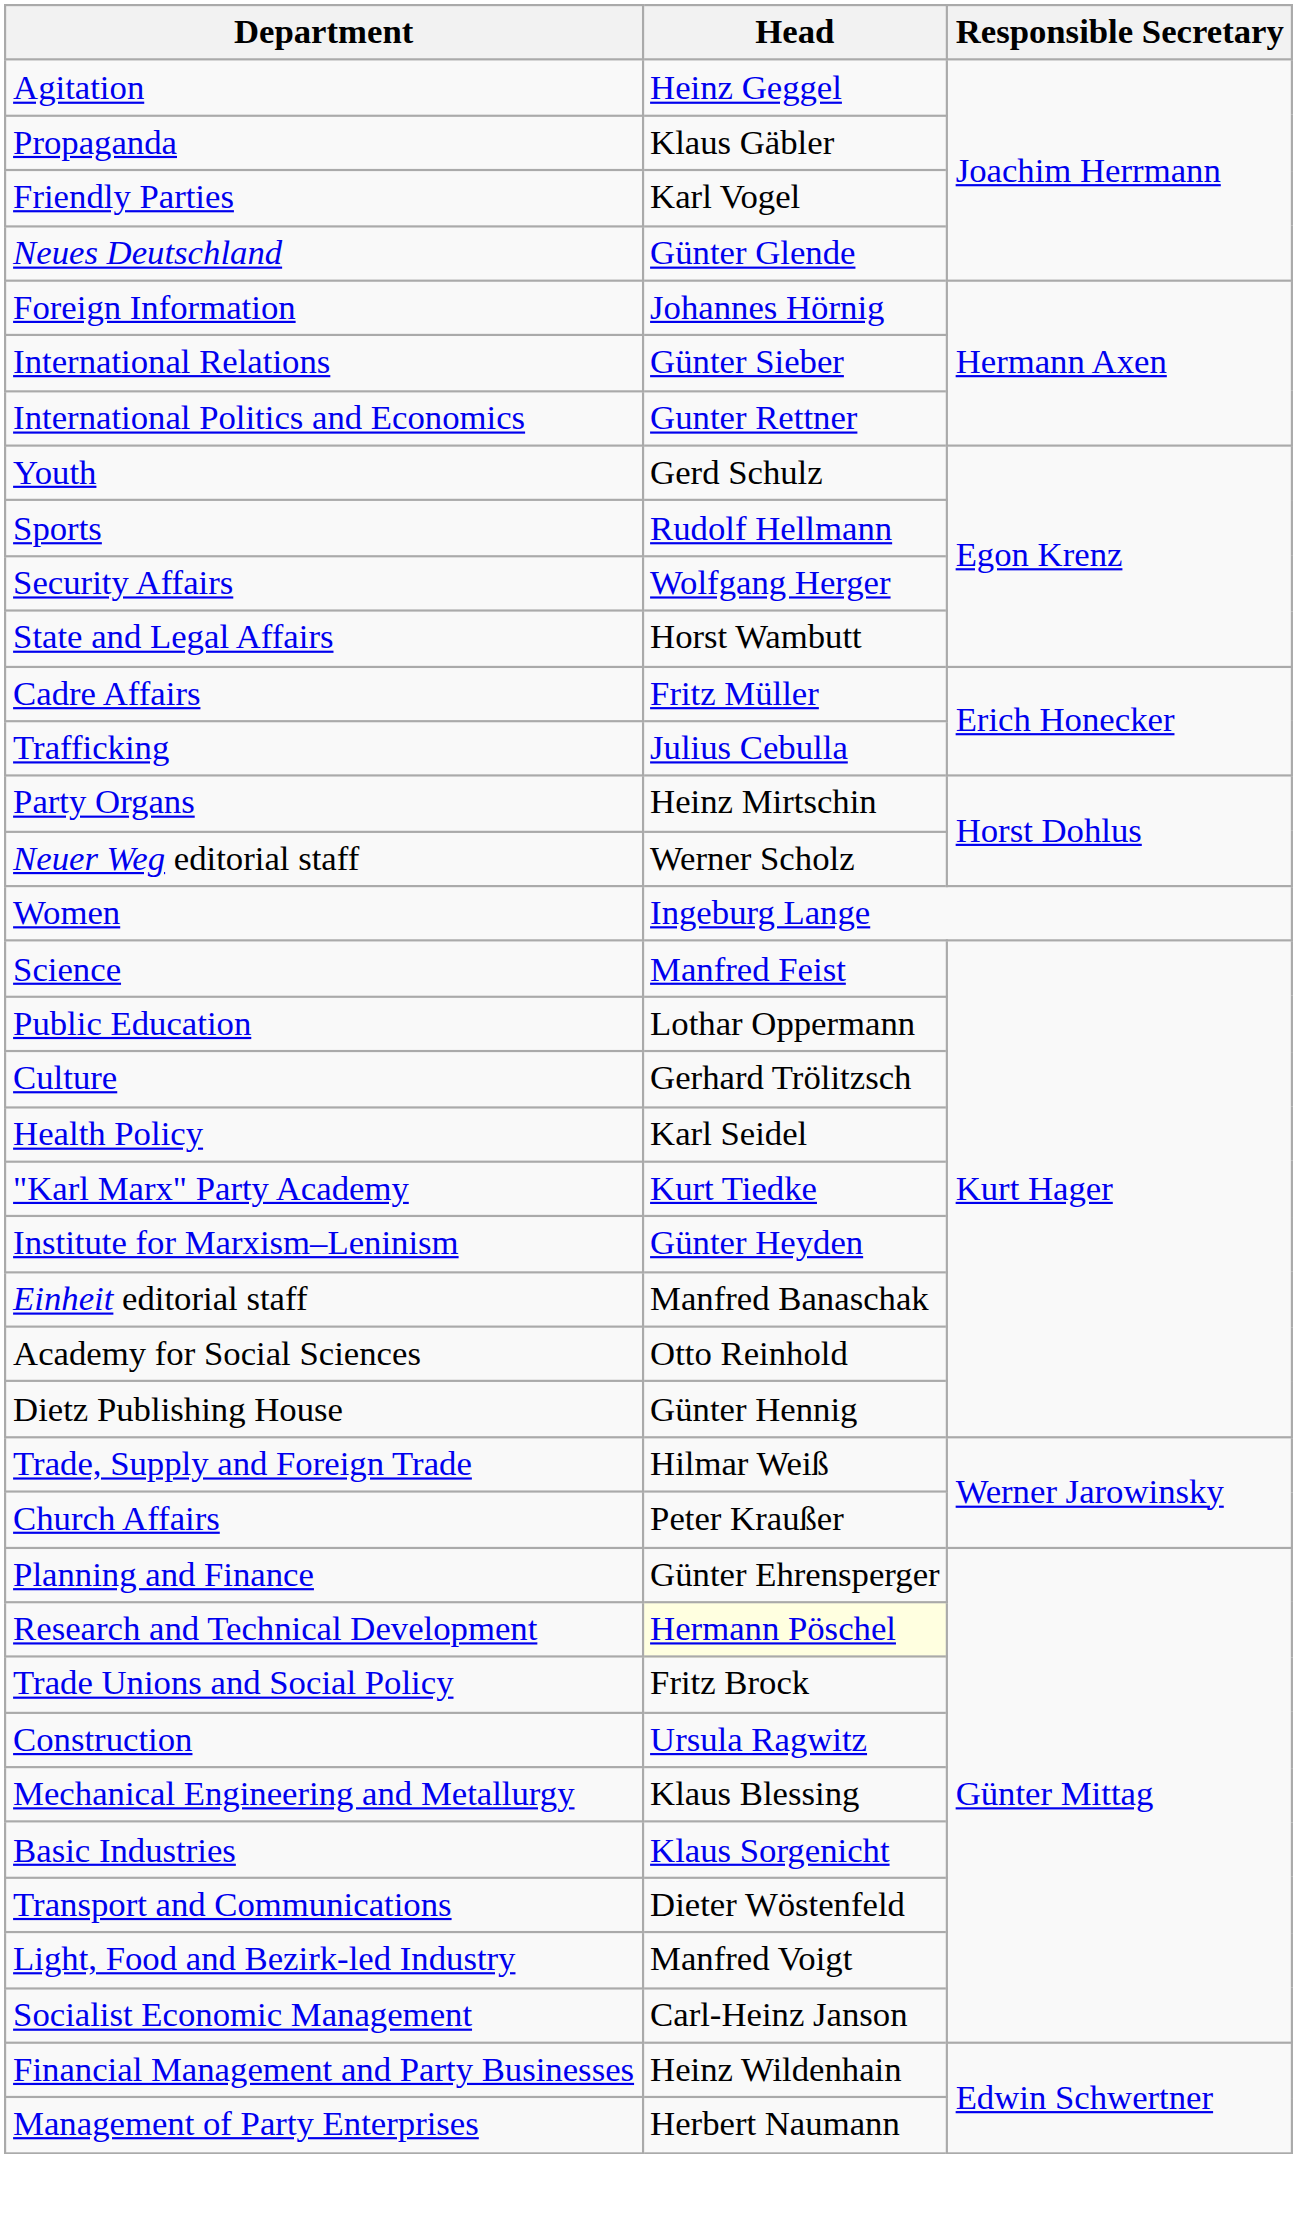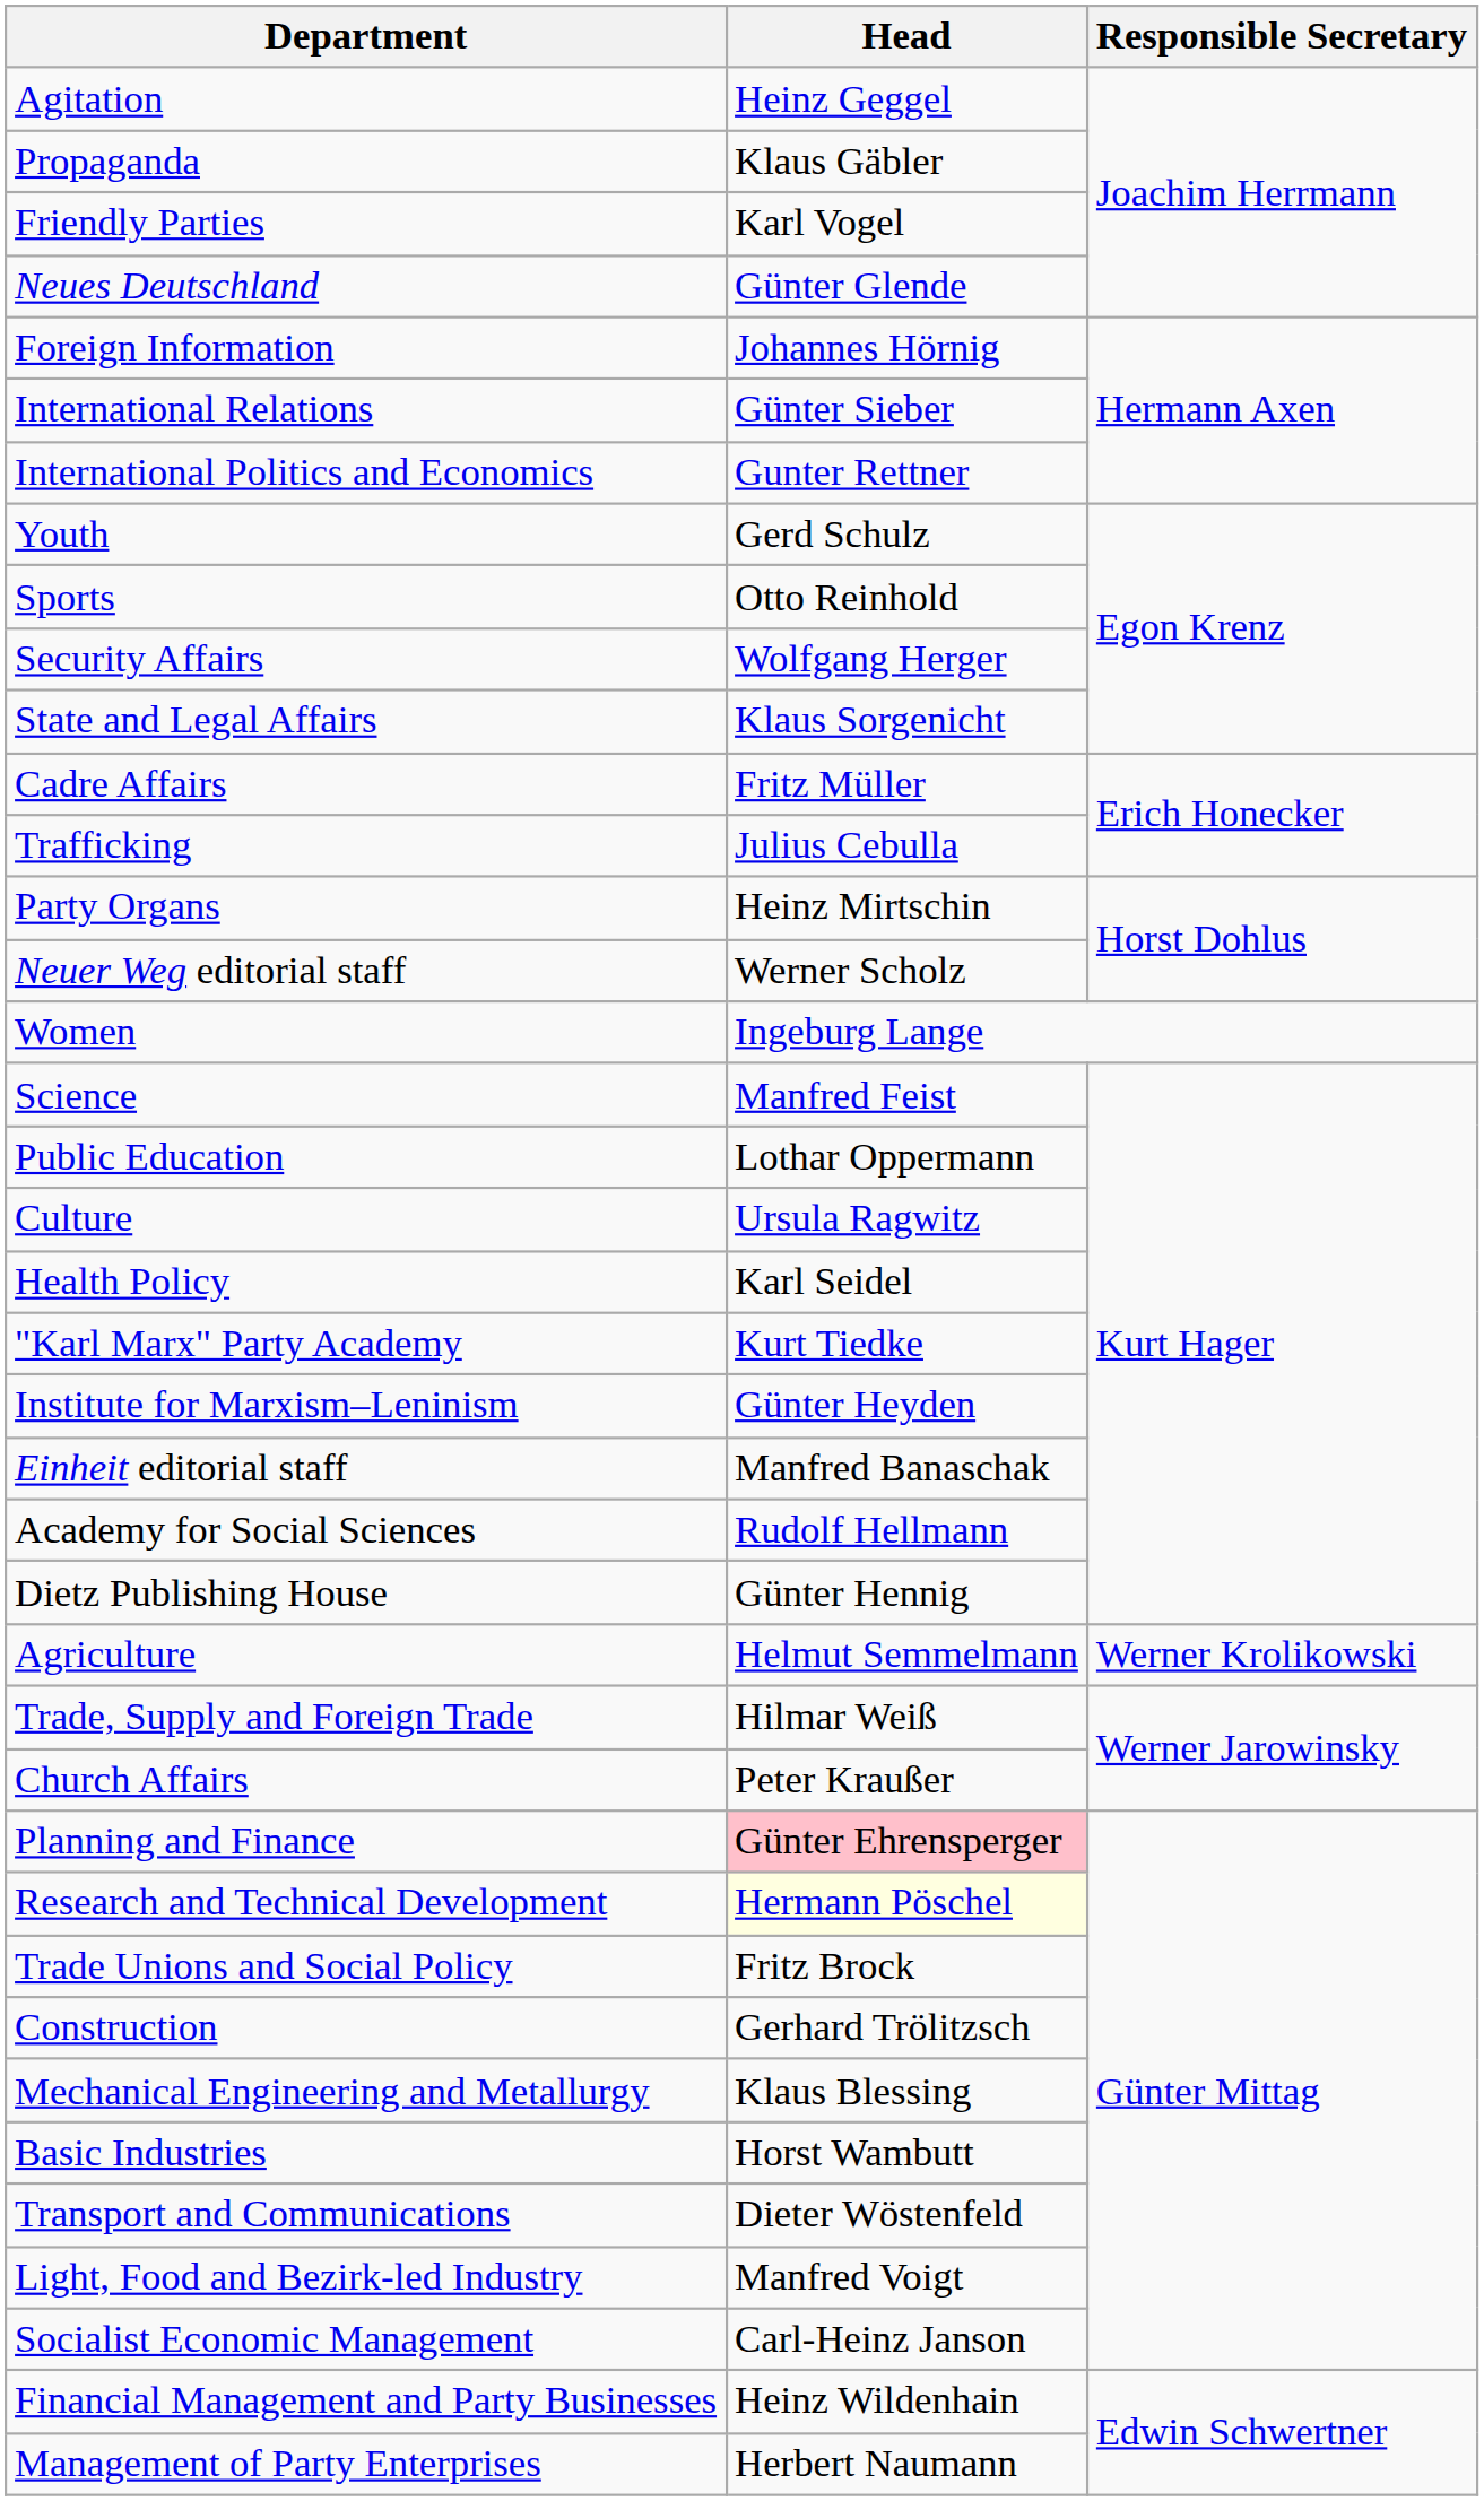Sports | Head: Rudolf Hellmann -> Otto Reinhold
State and Legal Affairs | Head: Horst Wambutt -> Klaus Sorgenicht
Culture | Head: Gerhard Trölitzsch -> Ursula Ragwitz
Academy for Social Sciences | Head: Otto Reinhold -> Rudolf Hellmann
+ row: Agriculture | Helmut Semmelmann | Werner Krolikowski
Planning and Finance | Head: no background -> pink background
Construction | Head: Ursula Ragwitz -> Gerhard Trölitzsch
Basic Industries | Head: Klaus Sorgenicht -> Horst Wambutt
